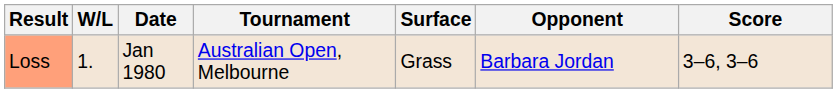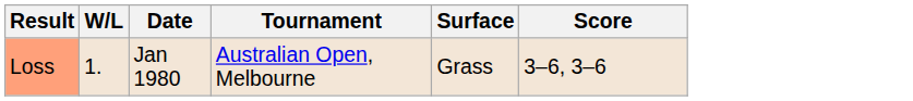- column: Opponent | Barbara Jordan
